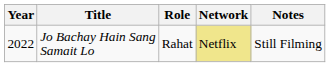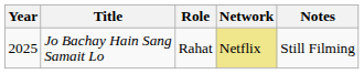Jo Bachay Hain Sang Samait Lo | Year: 2022 -> 2025
